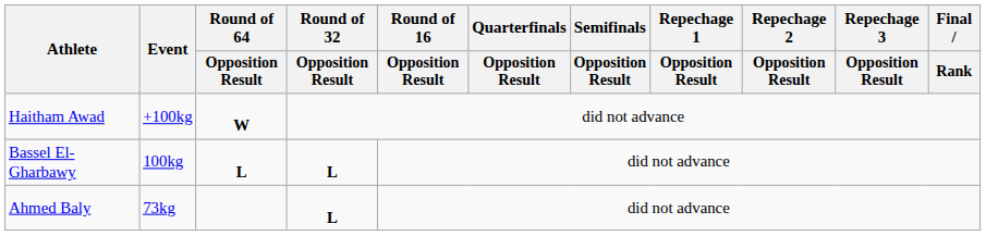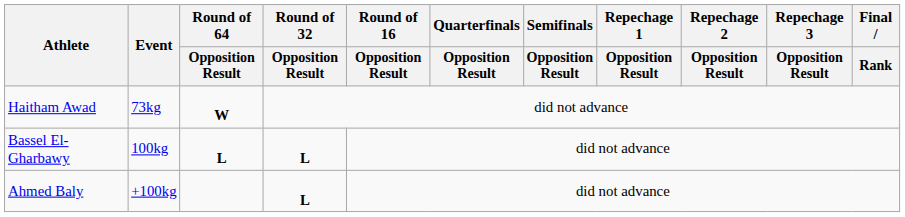Haitham Awad | Event: +100kg -> 73kg
Ahmed Baly | Event: 73kg -> +100kg
